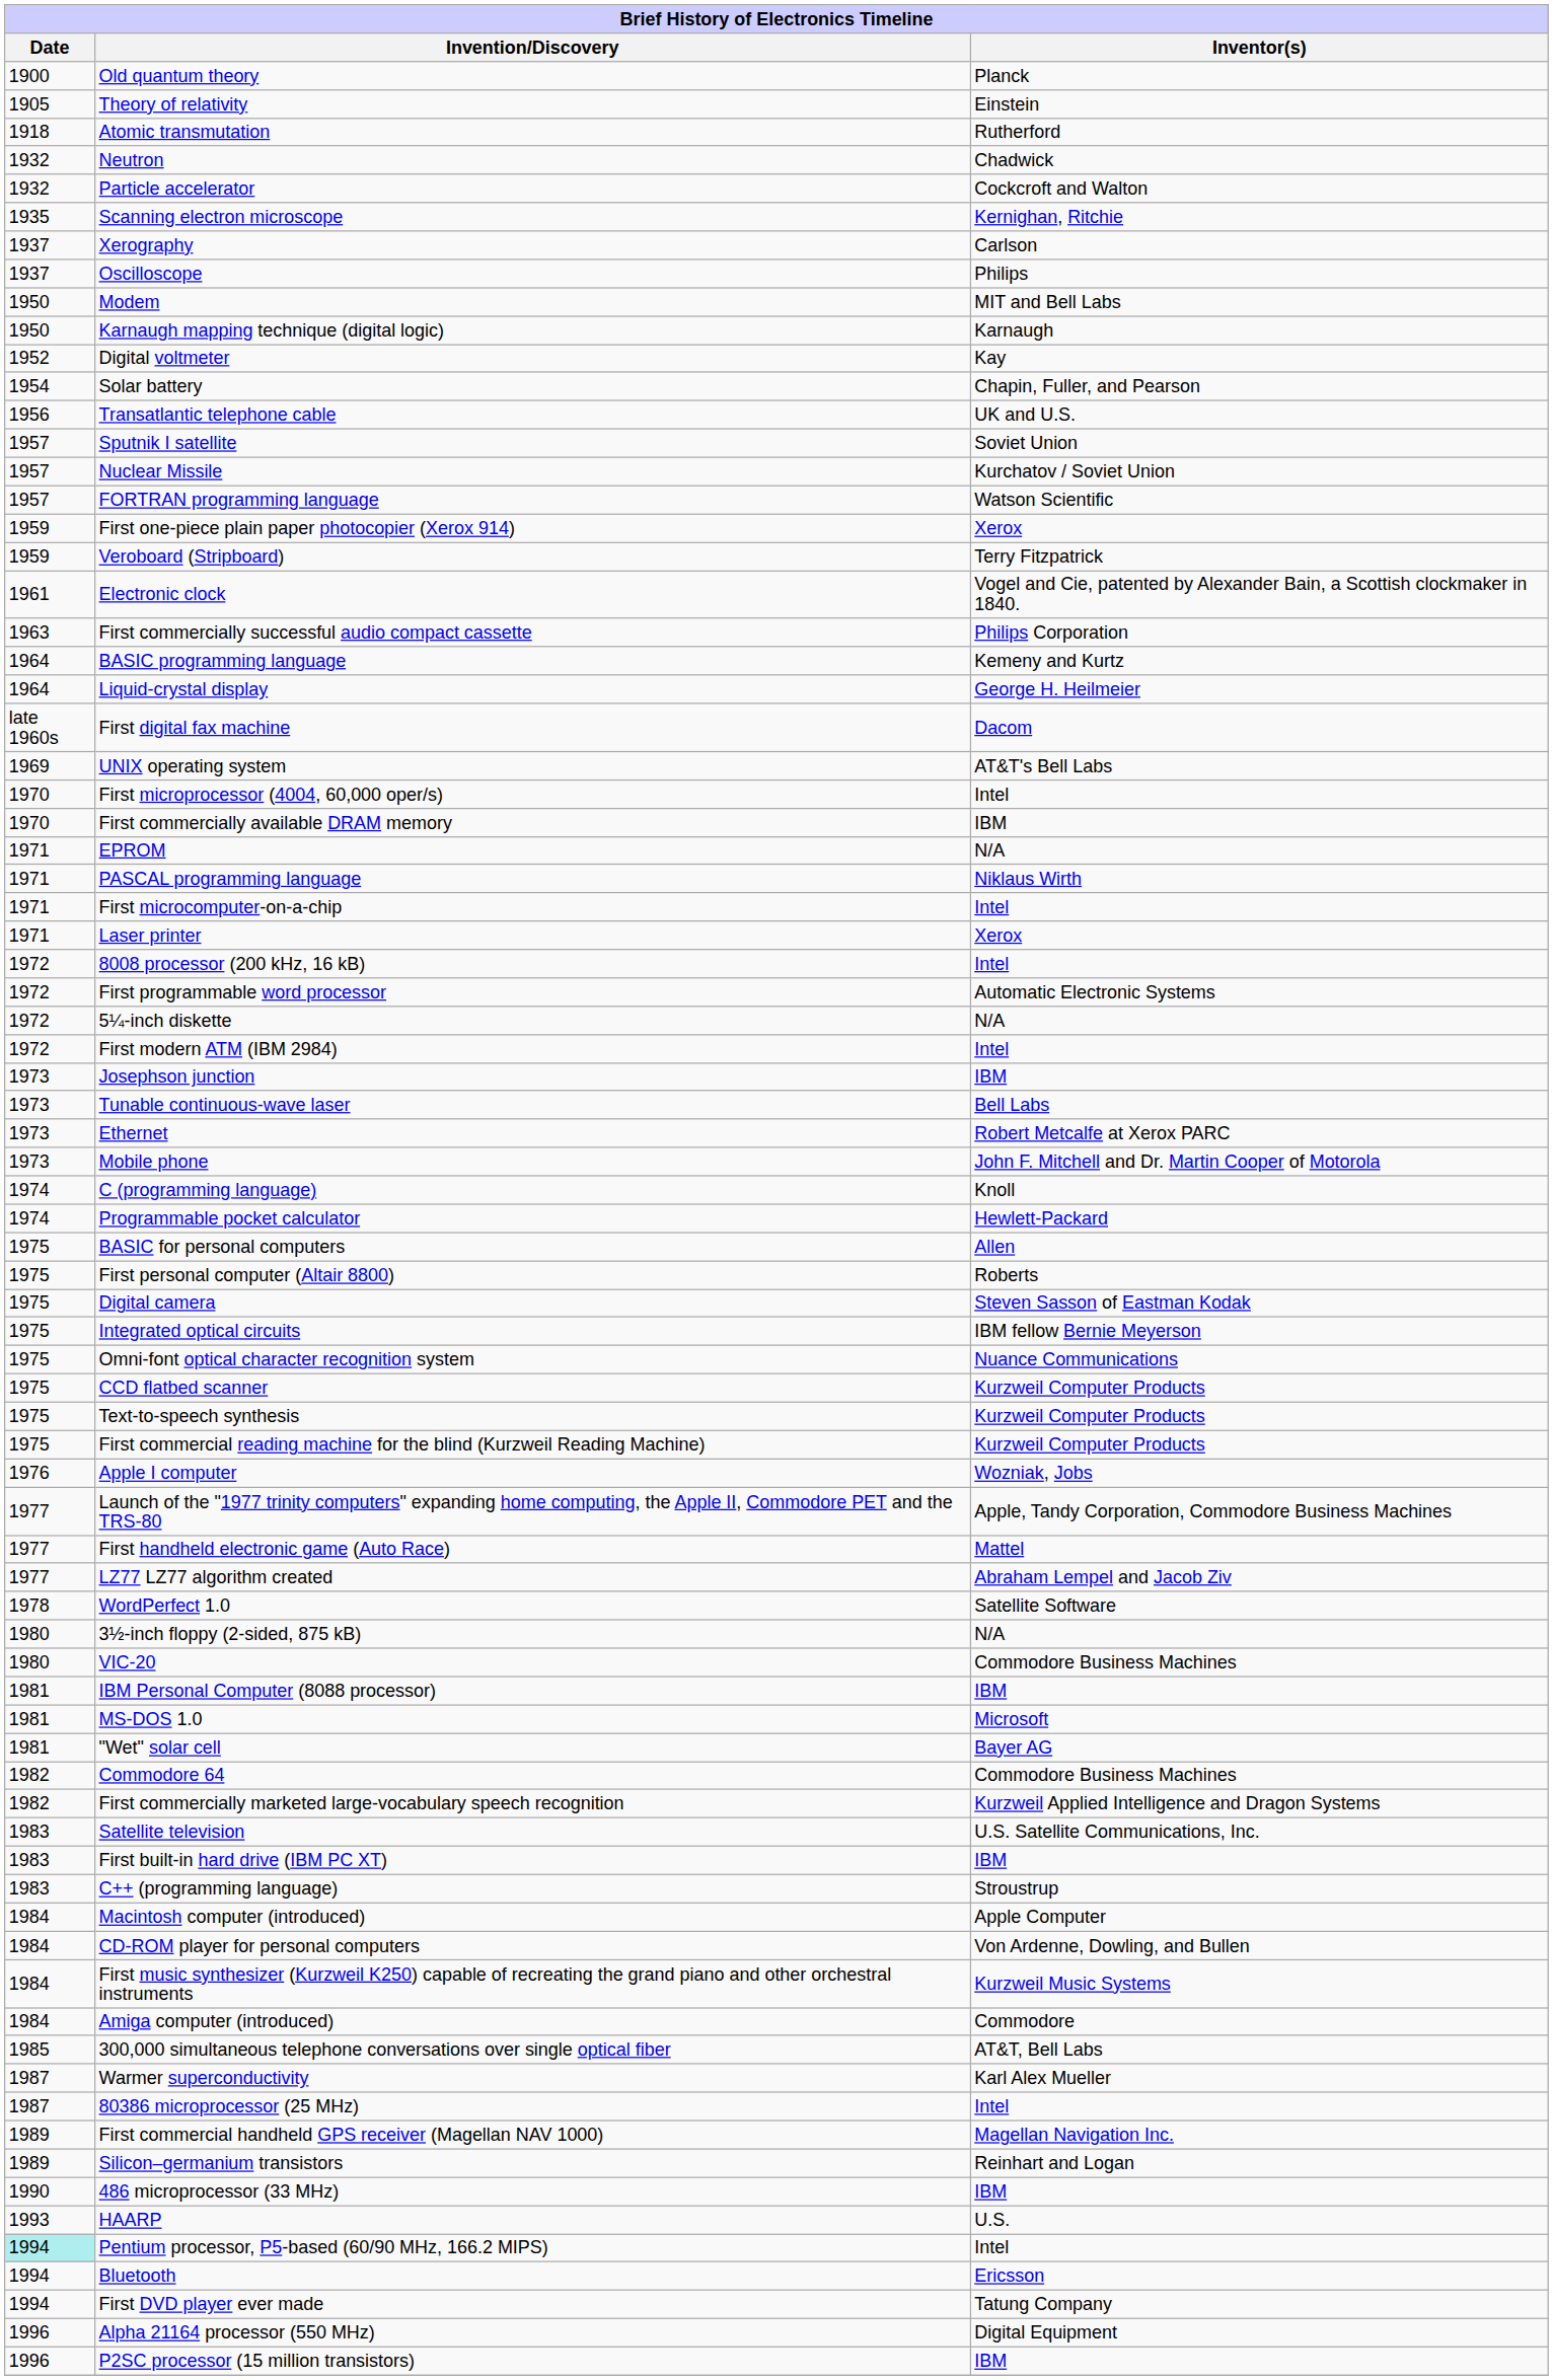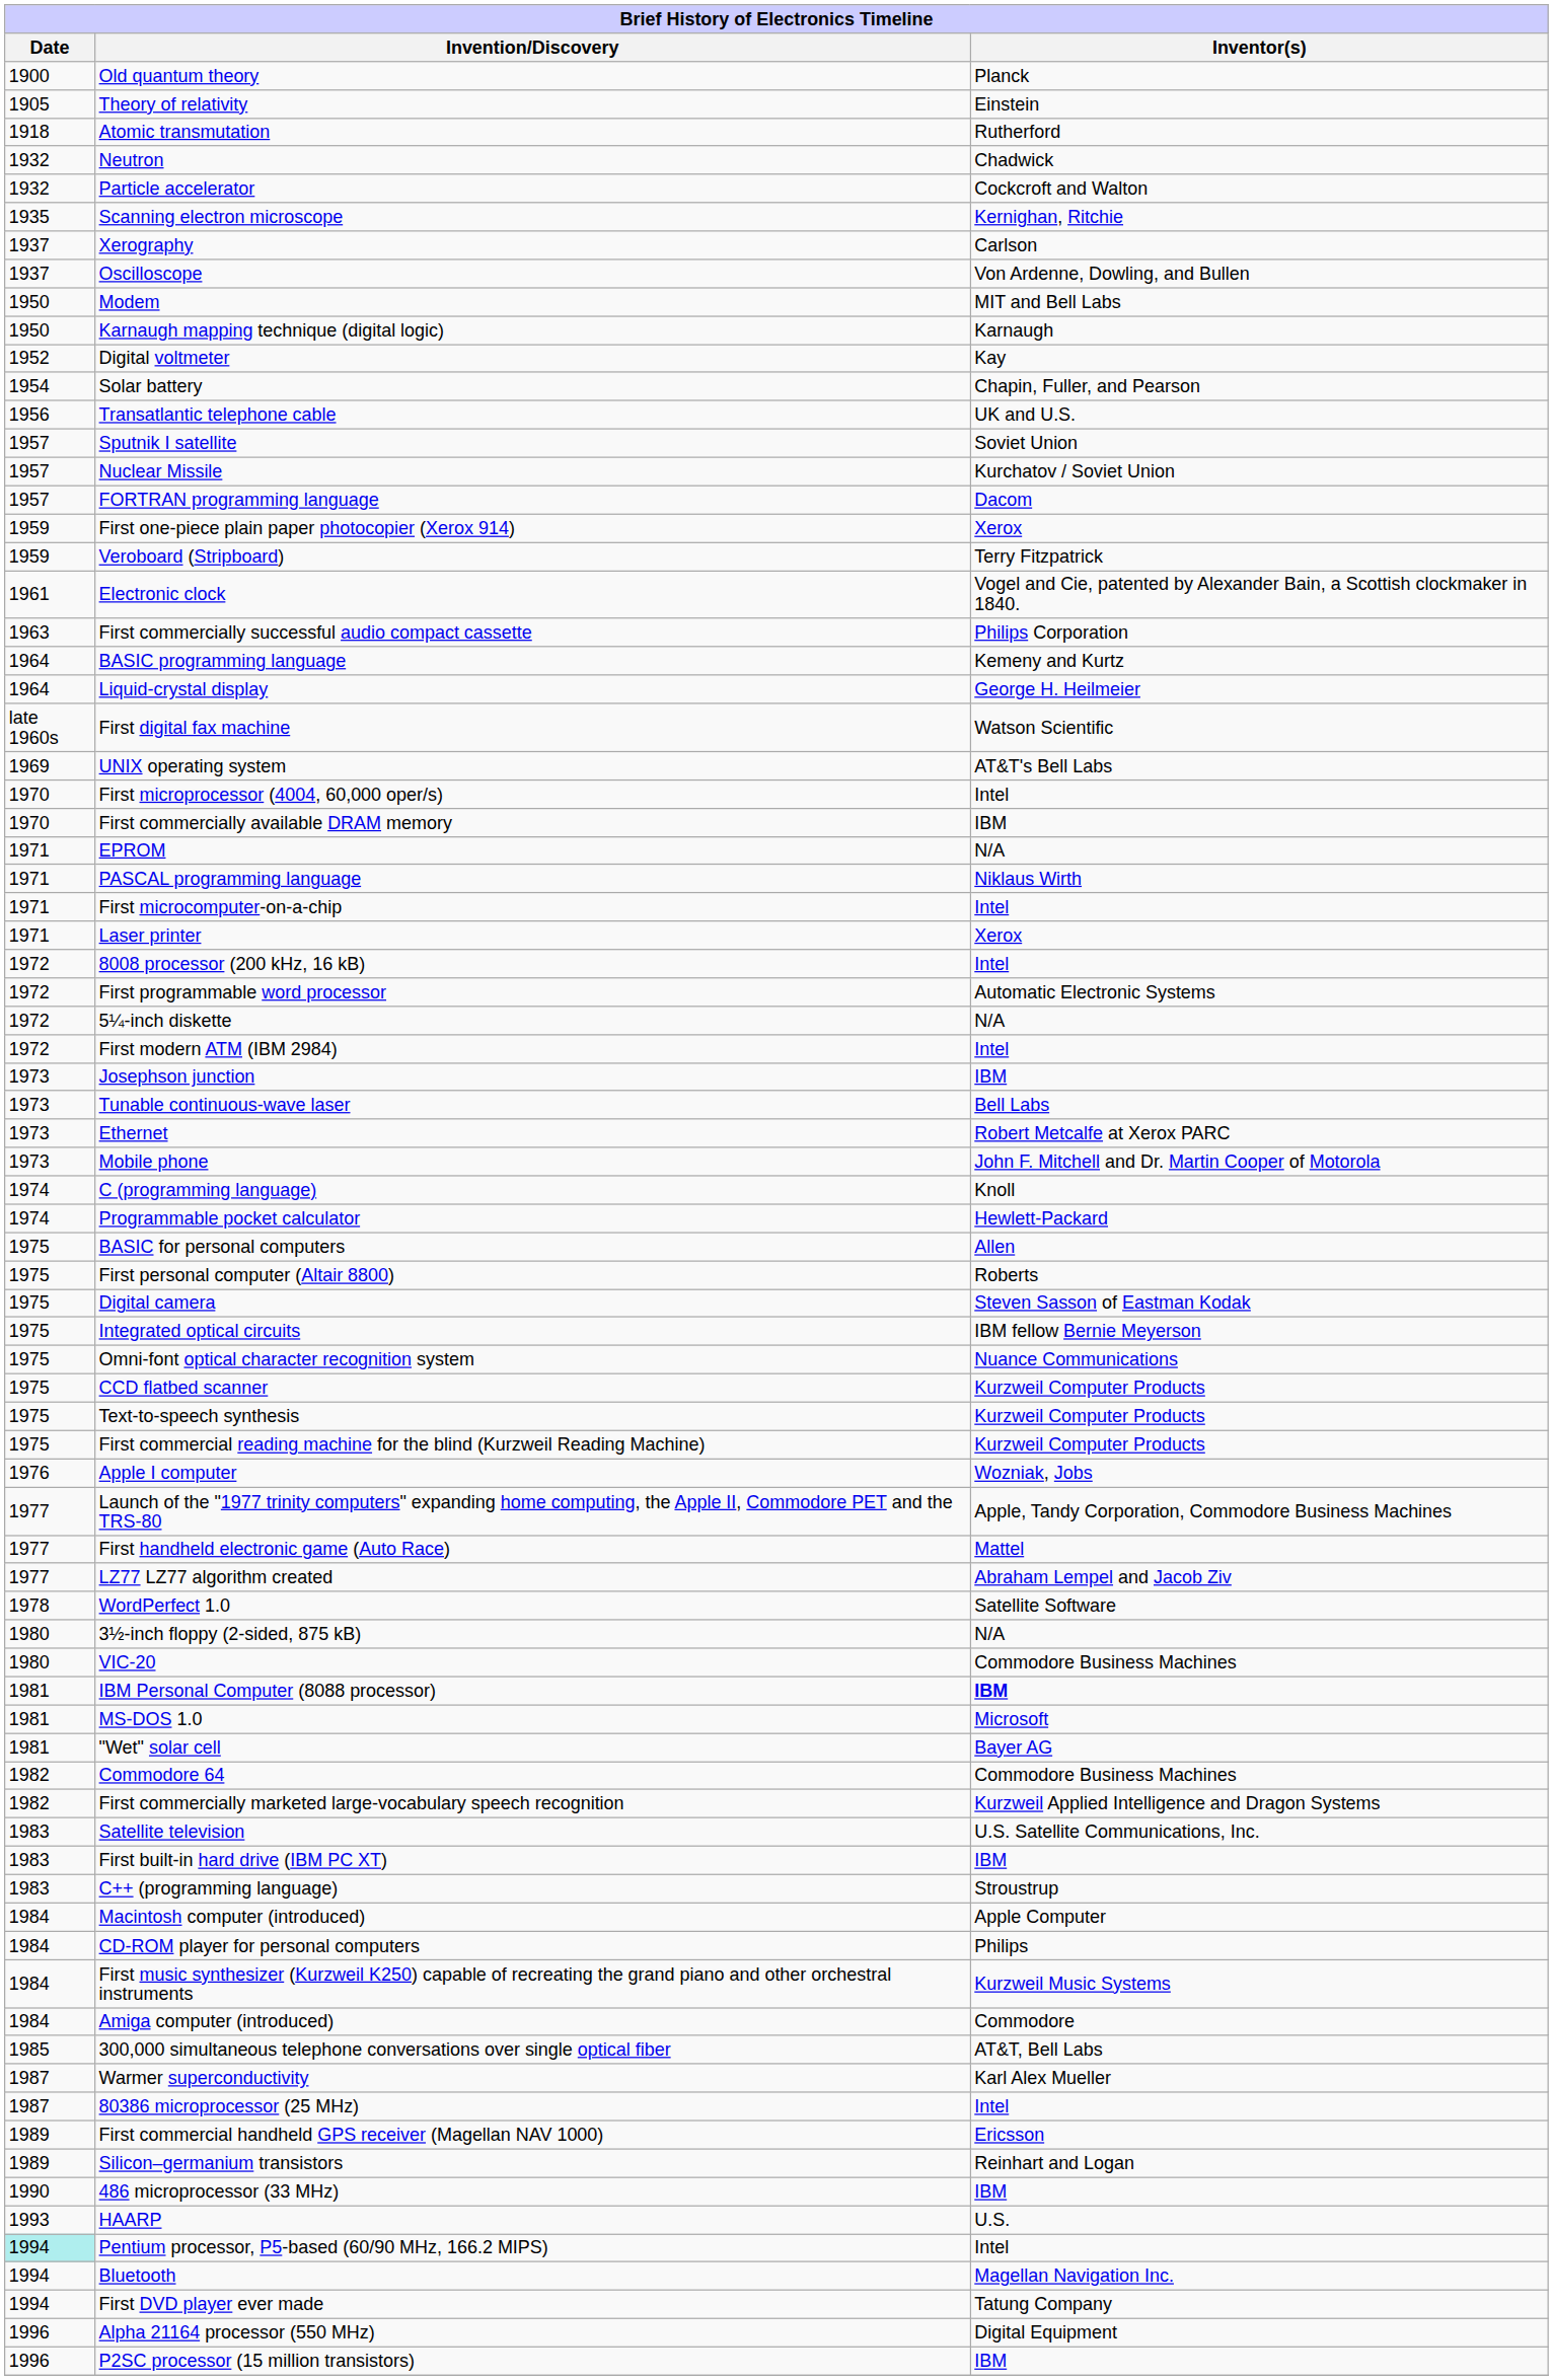Oscilloscope | Inventor(s): Philips -> Von Ardenne, Dowling, and Bullen
FORTRAN programming language | Inventor(s): Watson Scientific -> Dacom
First digital fax machine | Inventor(s): Dacom -> Watson Scientific
IBM Personal Computer (8088 processor) | Inventor(s): normal -> bold
CD-ROM player for personal computers | Inventor(s): Von Ardenne, Dowling, and Bullen -> Philips
First commercial handheld GPS receiver (Magellan NAV 1000) | Inventor(s): Magellan Navigation Inc. -> Ericsson
Bluetooth | Inventor(s): Ericsson -> Magellan Navigation Inc.
